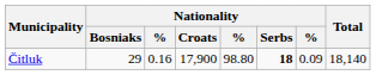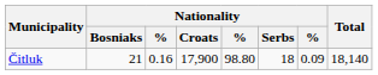Čitluk | Nationality / Bosniaks: 29 -> 21
Čitluk | Nationality / Serbs: bold -> normal
